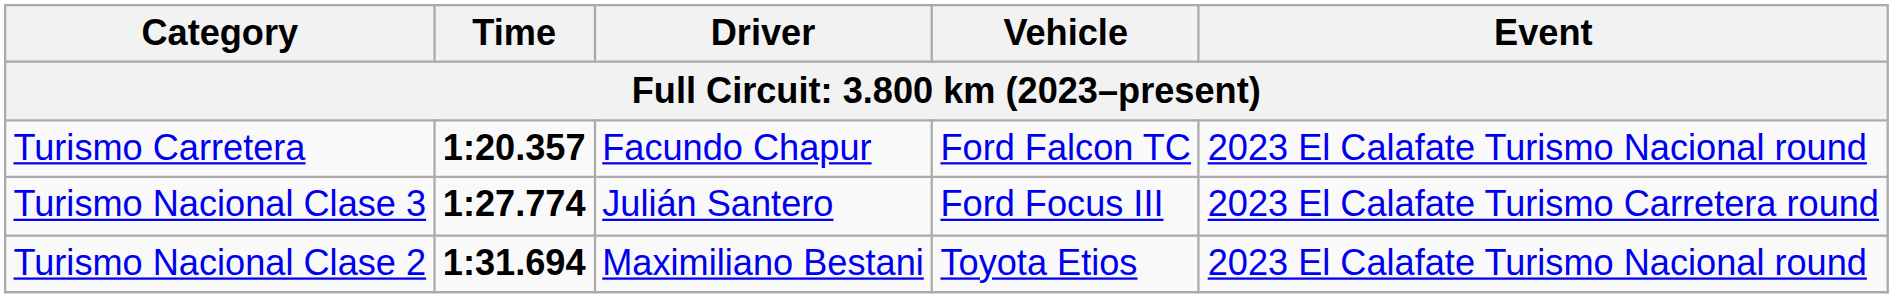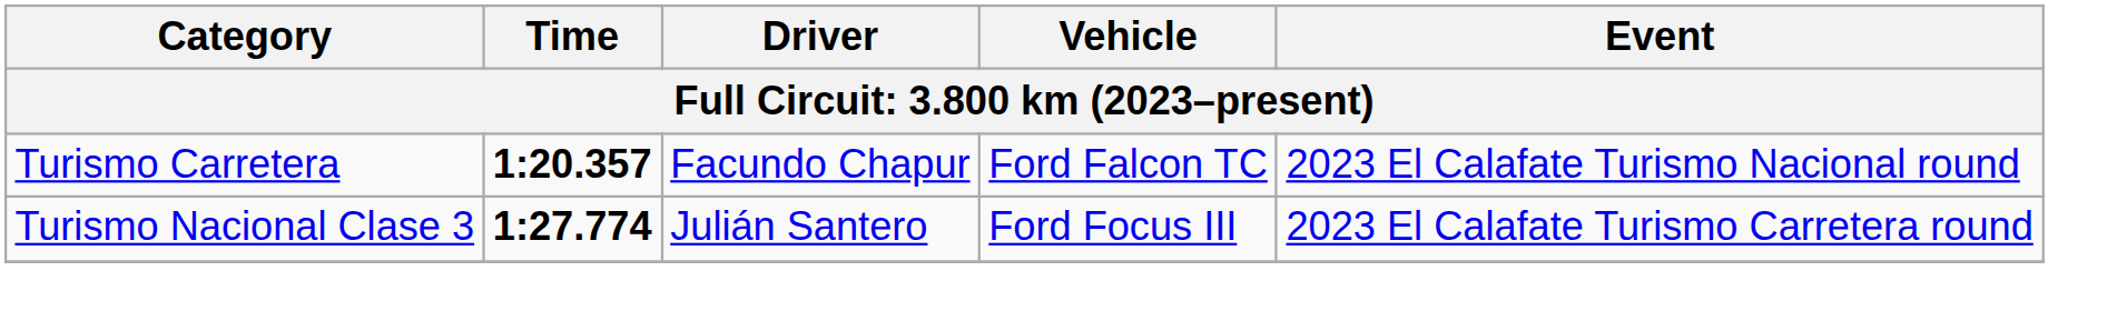- row: Turismo Nacional Clase 2 | 1:31.694 | Maximiliano Bestani | Toyota Etios | 2023 El Calafate Turismo Nacional round
